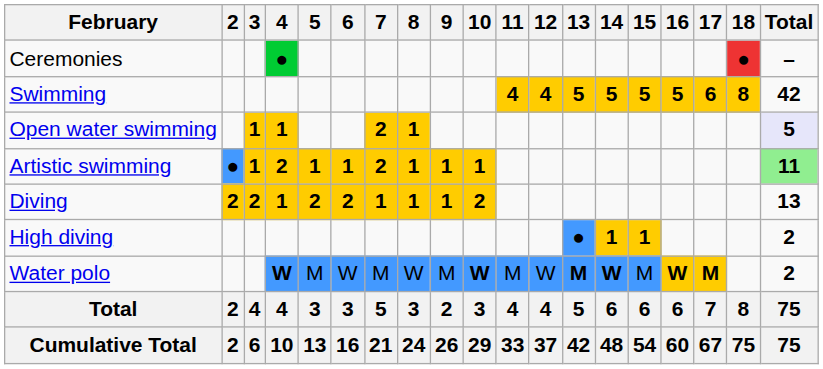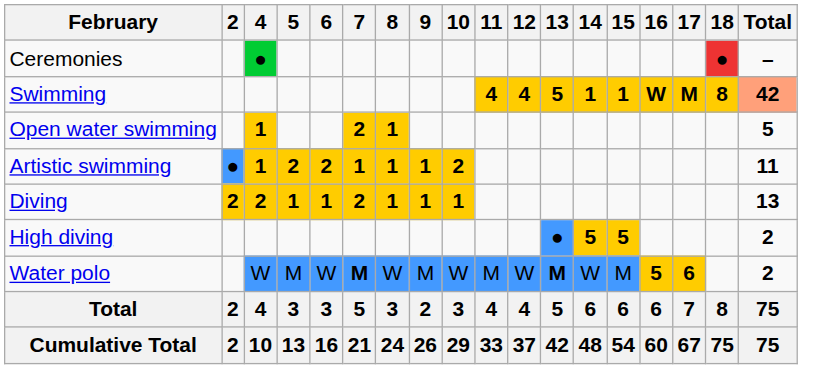- column: 3 | 1 | 1 | 2 | 4 | 6
Swimming | 14: 5 -> 1
Swimming | 15: 5 -> 1
Swimming | 16: 5 -> W
Swimming | 17: 6 -> M
Swimming | Total: no background -> lightsalmon background
Open water swimming | Total: lavender background -> no background
Artistic swimming | 4: 2 -> 1
Artistic swimming | 5: 1 -> 2
Artistic swimming | 6: 1 -> 2
Artistic swimming | 7: 2 -> 1
Artistic swimming | 10: 1 -> 2
Artistic swimming | Total: lightgreen background -> no background
Diving | 4: 1 -> 2
Diving | 5: 2 -> 1
Diving | 6: 2 -> 1
Diving | 7: 1 -> 2
Diving | 10: 2 -> 1
High diving | 14: 1 -> 5
High diving | 15: 1 -> 5
Water polo | 4: bold -> normal
Water polo | 7: normal -> bold
Water polo | 10: bold -> normal
Water polo | 14: bold -> normal
Water polo | 16: W -> 5
Water polo | 17: M -> 6
